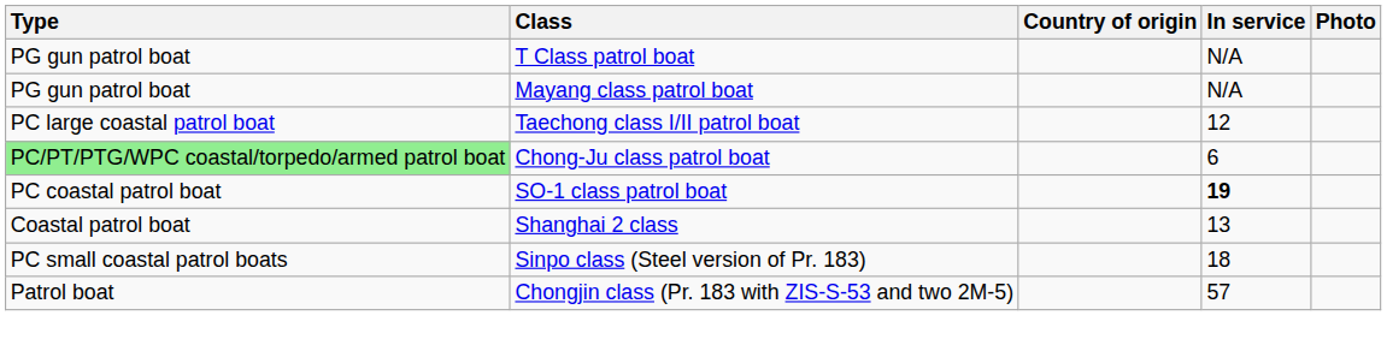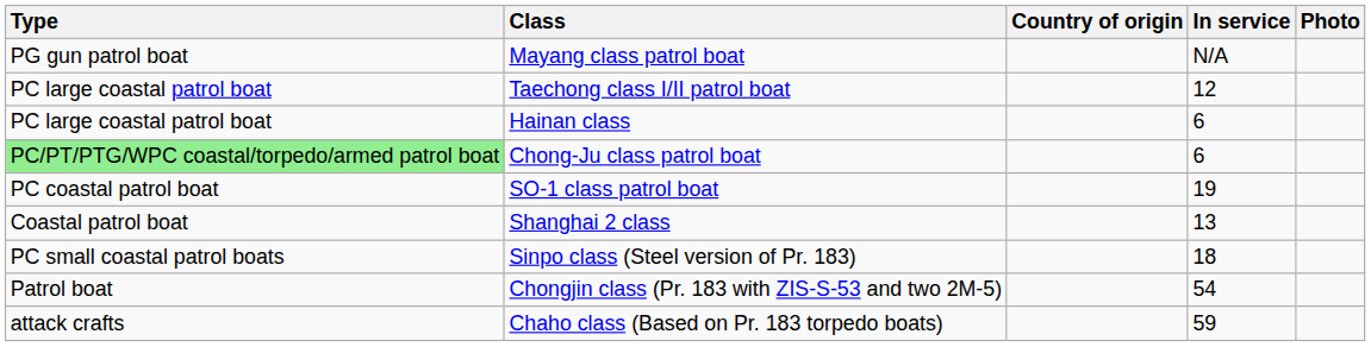- row: PG gun patrol boat | T Class patrol boat | N/A
+ row: PC large coastal patrol boat | Hainan class | 6
SO-1 class patrol boat | In service: bold -> normal
Chongjin class (Pr. 183 with ZIS-S-53 and two 2M-5) | In service: 57 -> 54
+ row: attack crafts | Chaho class (Based on Pr. 183 torpedo boats) | 59
